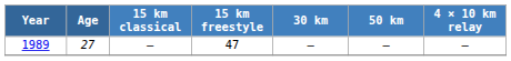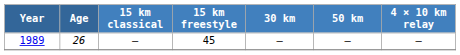1989 | Age: 27 -> 26
1989 | 15 km freestyle: 47 -> 45
